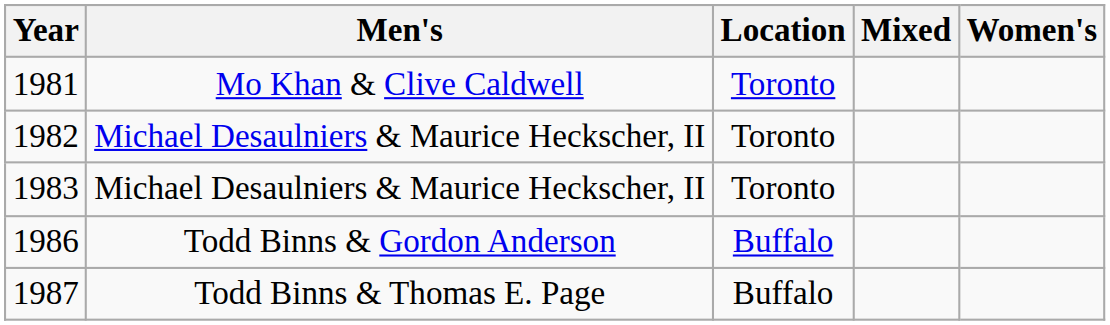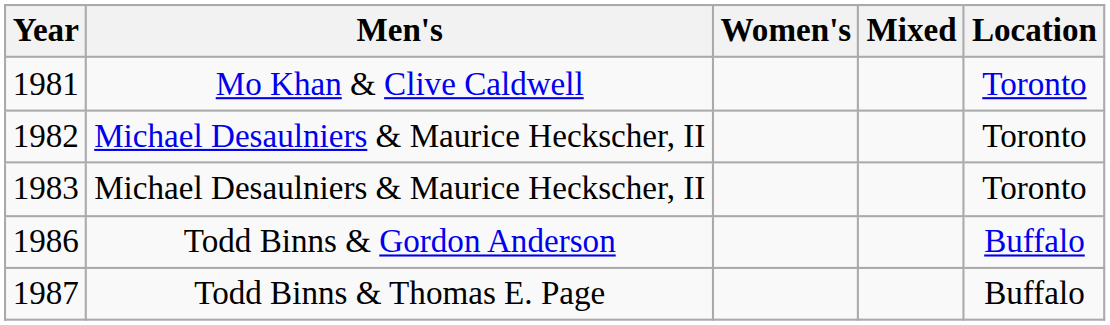columns swapped: Women's <-> Location
